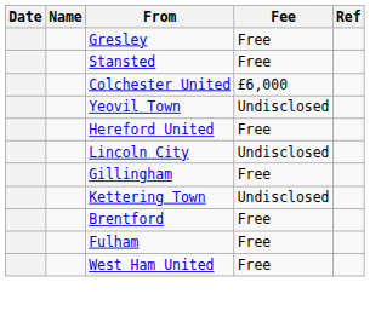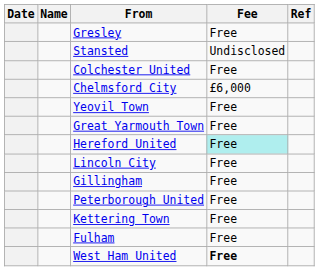Stansted | Fee: Free -> Undisclosed
Colchester United | Fee: £6,000 -> Free
+ row: Chelmsford City | £6,000
Yeovil Town | Fee: Undisclosed -> Free
+ row: Great Yarmouth Town | Free
Hereford United | Fee: no background -> paleturquoise background
Lincoln City | Fee: Undisclosed -> Free
+ row: Peterborough United | Free
Kettering Town | Fee: Undisclosed -> Free
- row: Brentford | Free
West Ham United | Fee: normal -> bold
